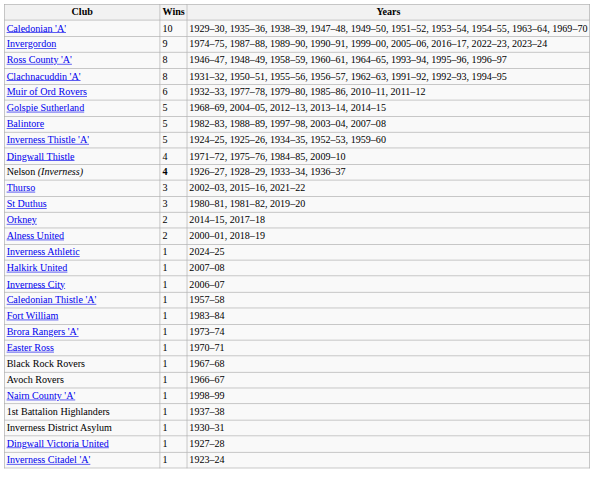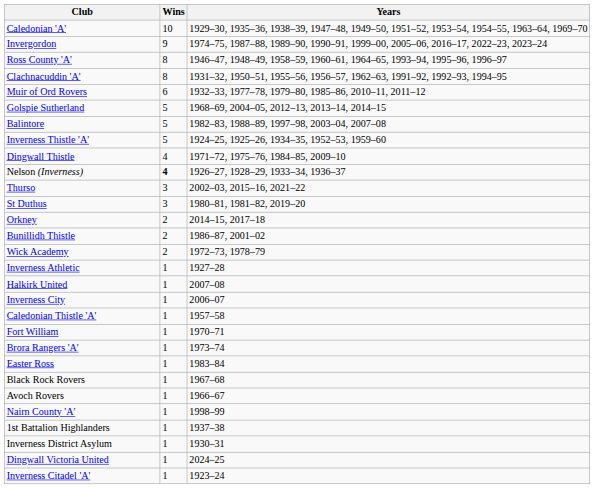- row: Alness United | 2 | 2000–01, 2018–19
+ row: Bunillidh Thistle | 2 | 1986–87, 2001–02
+ row: Wick Academy | 2 | 1972–73, 1978–79
Inverness Athletic | Years: 2024–25 -> 1927–28
Fort William | Years: 1983–84 -> 1970–71
Easter Ross | Years: 1970–71 -> 1983–84
Dingwall Victoria United | Years: 1927–28 -> 2024–25
